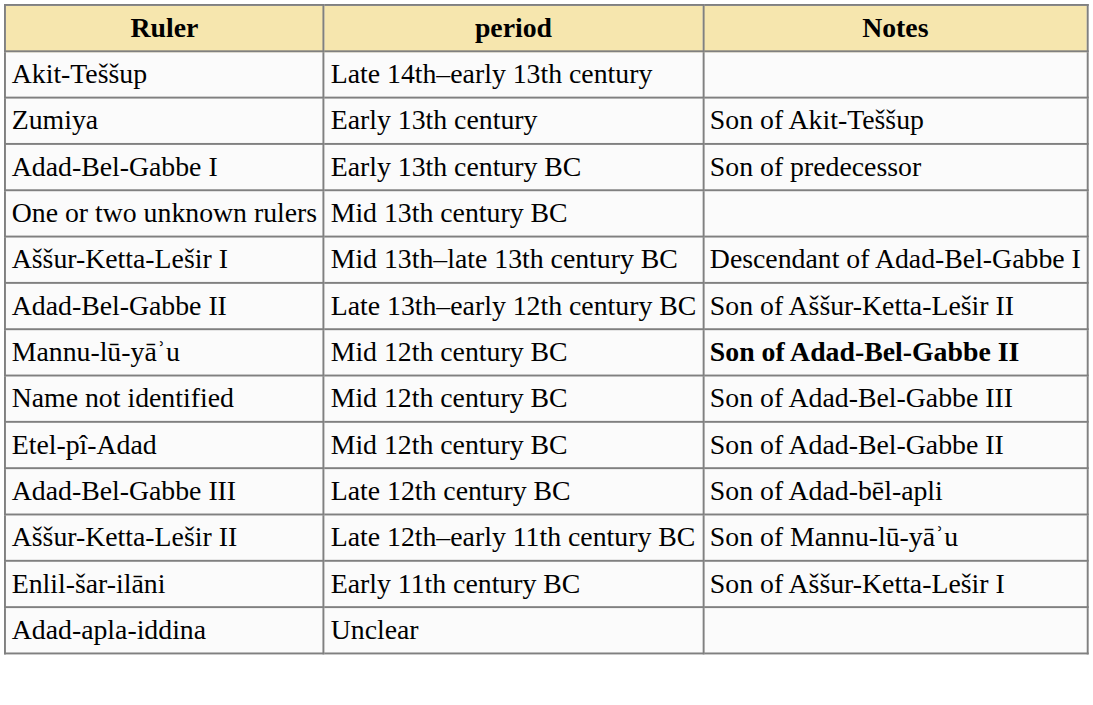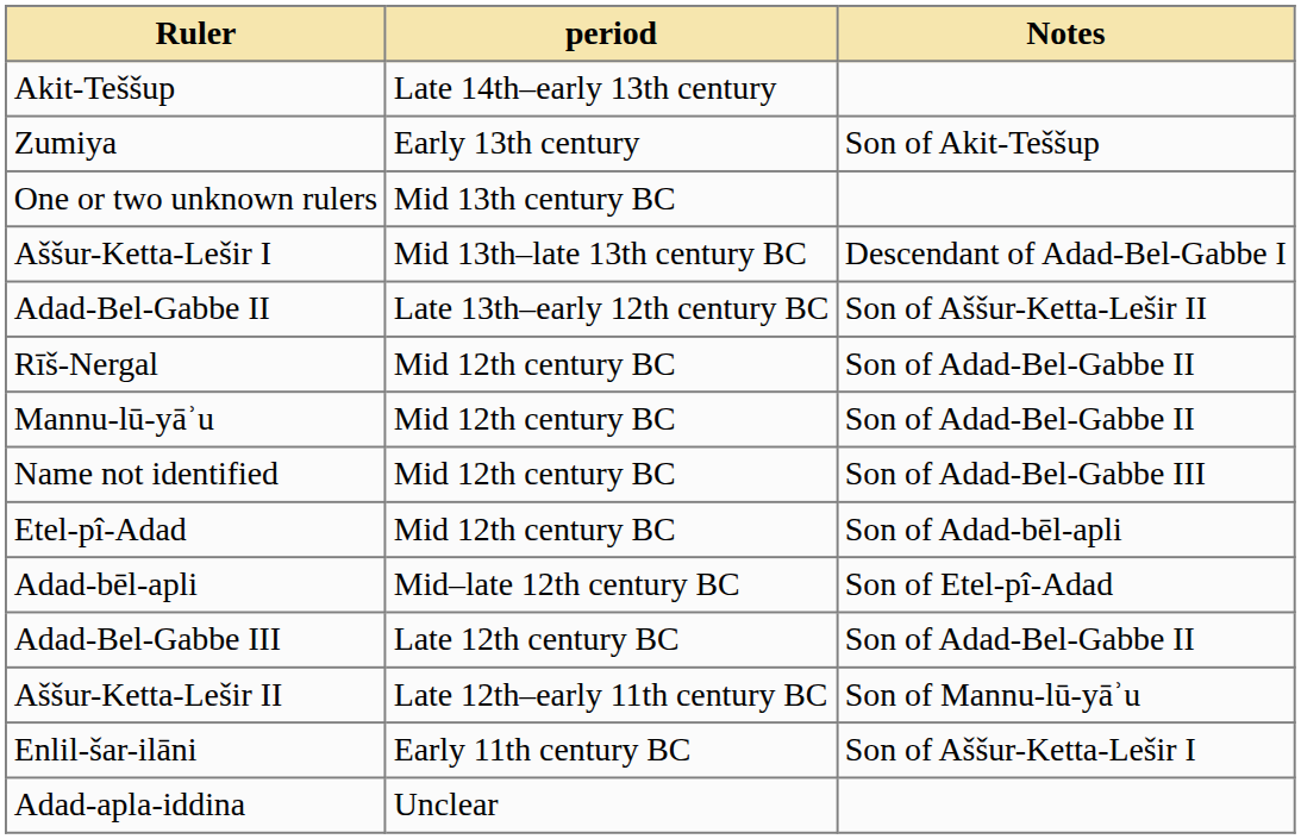- row: Adad-Bel-Gabbe I | Early 13th century BC | Son of predecessor
+ row: Rīš-Nergal | Mid 12th century BC | Son of Adad-Bel-Gabbe II
Mannu-lū-yāʾu | Notes: bold -> normal
Etel-pî-Adad | Notes: Son of Adad-Bel-Gabbe II -> Son of Adad-bēl-apli
+ row: Adad-bēl-apli | Mid–late 12th century BC | Son of Etel-pî-Adad
Adad-Bel-Gabbe III | Notes: Son of Adad-bēl-apli -> Son of Adad-Bel-Gabbe II
